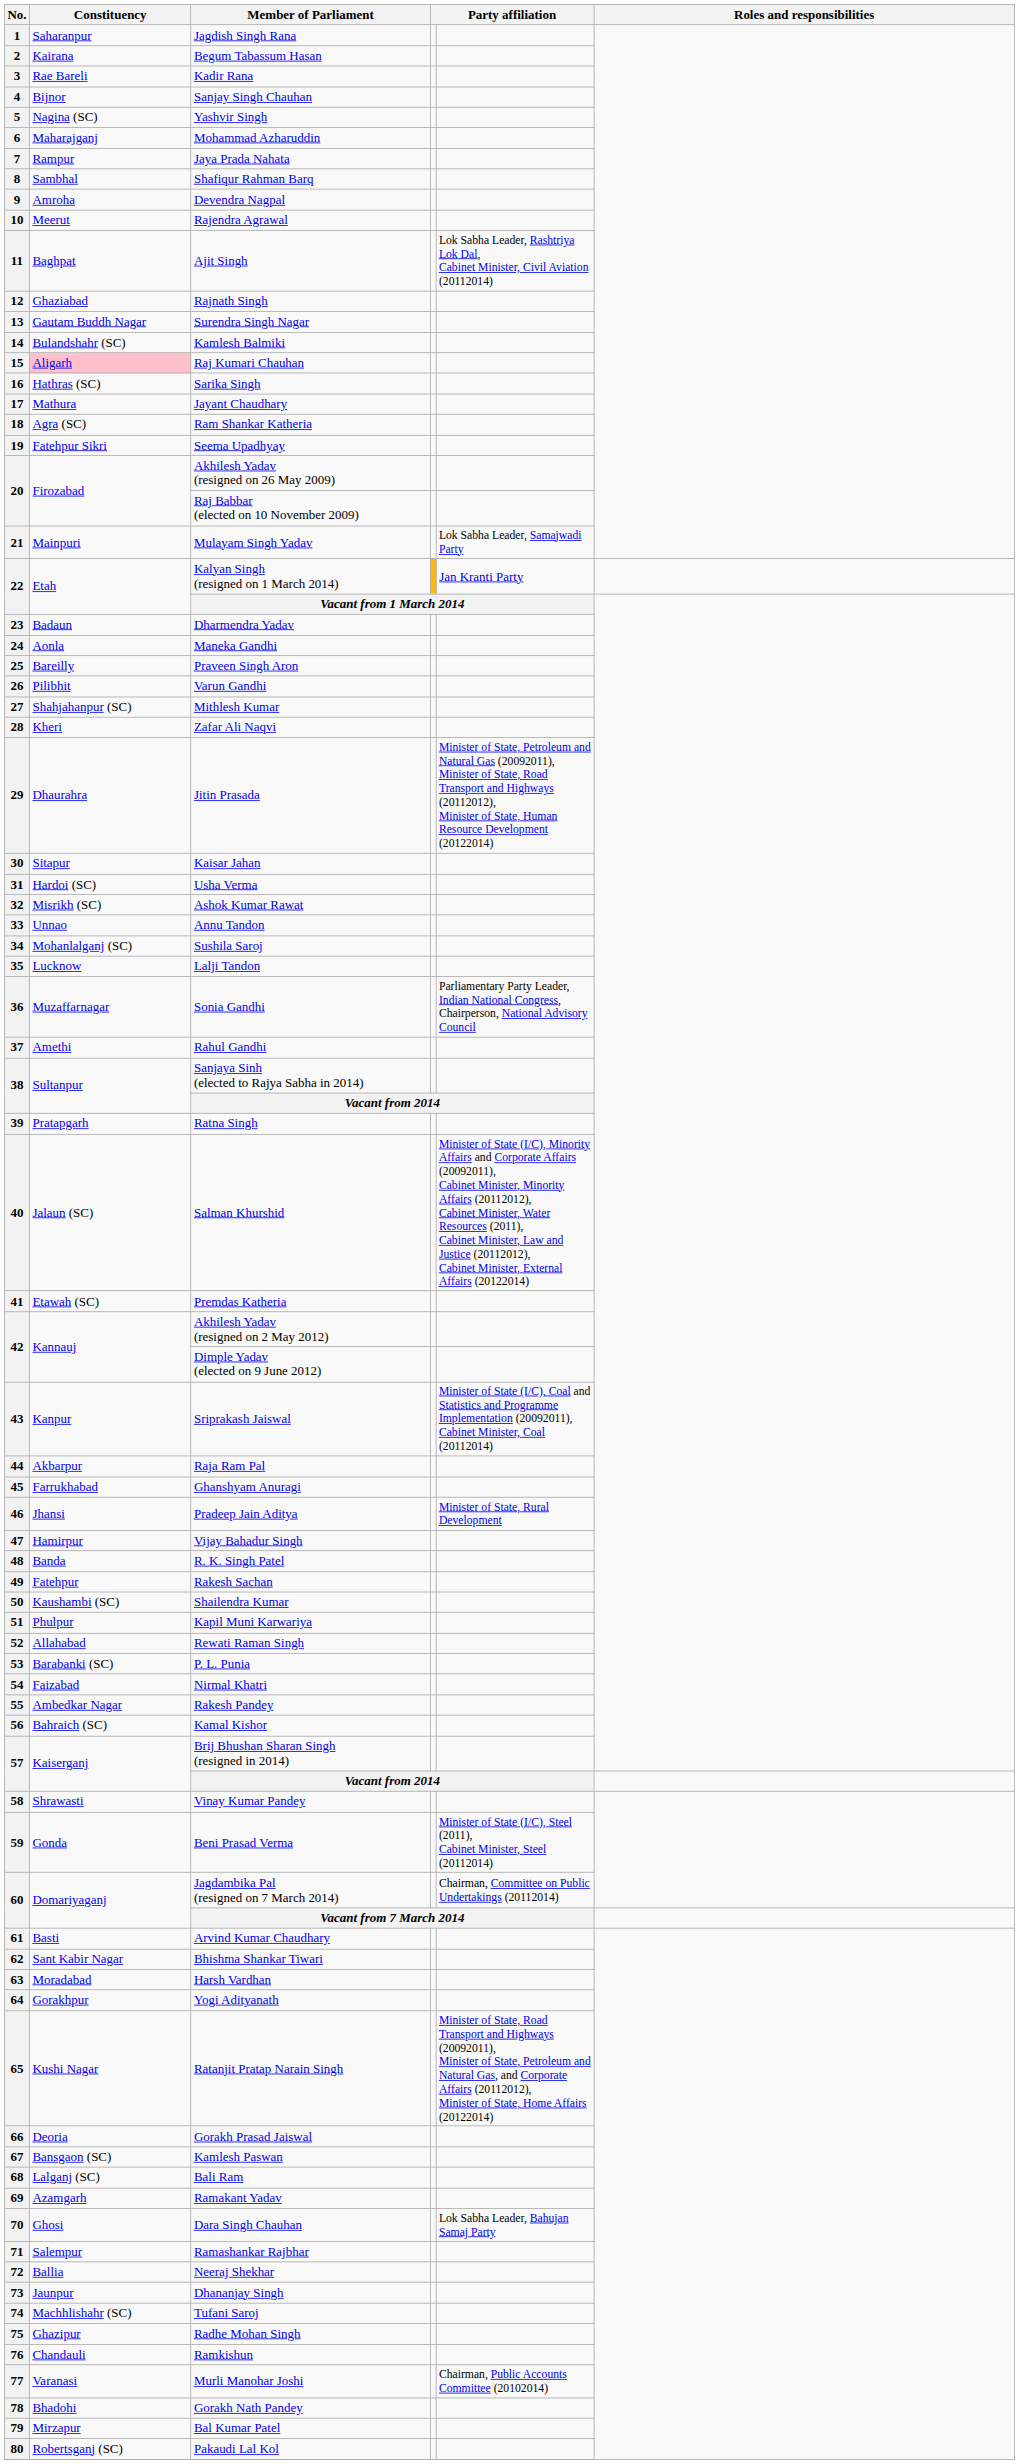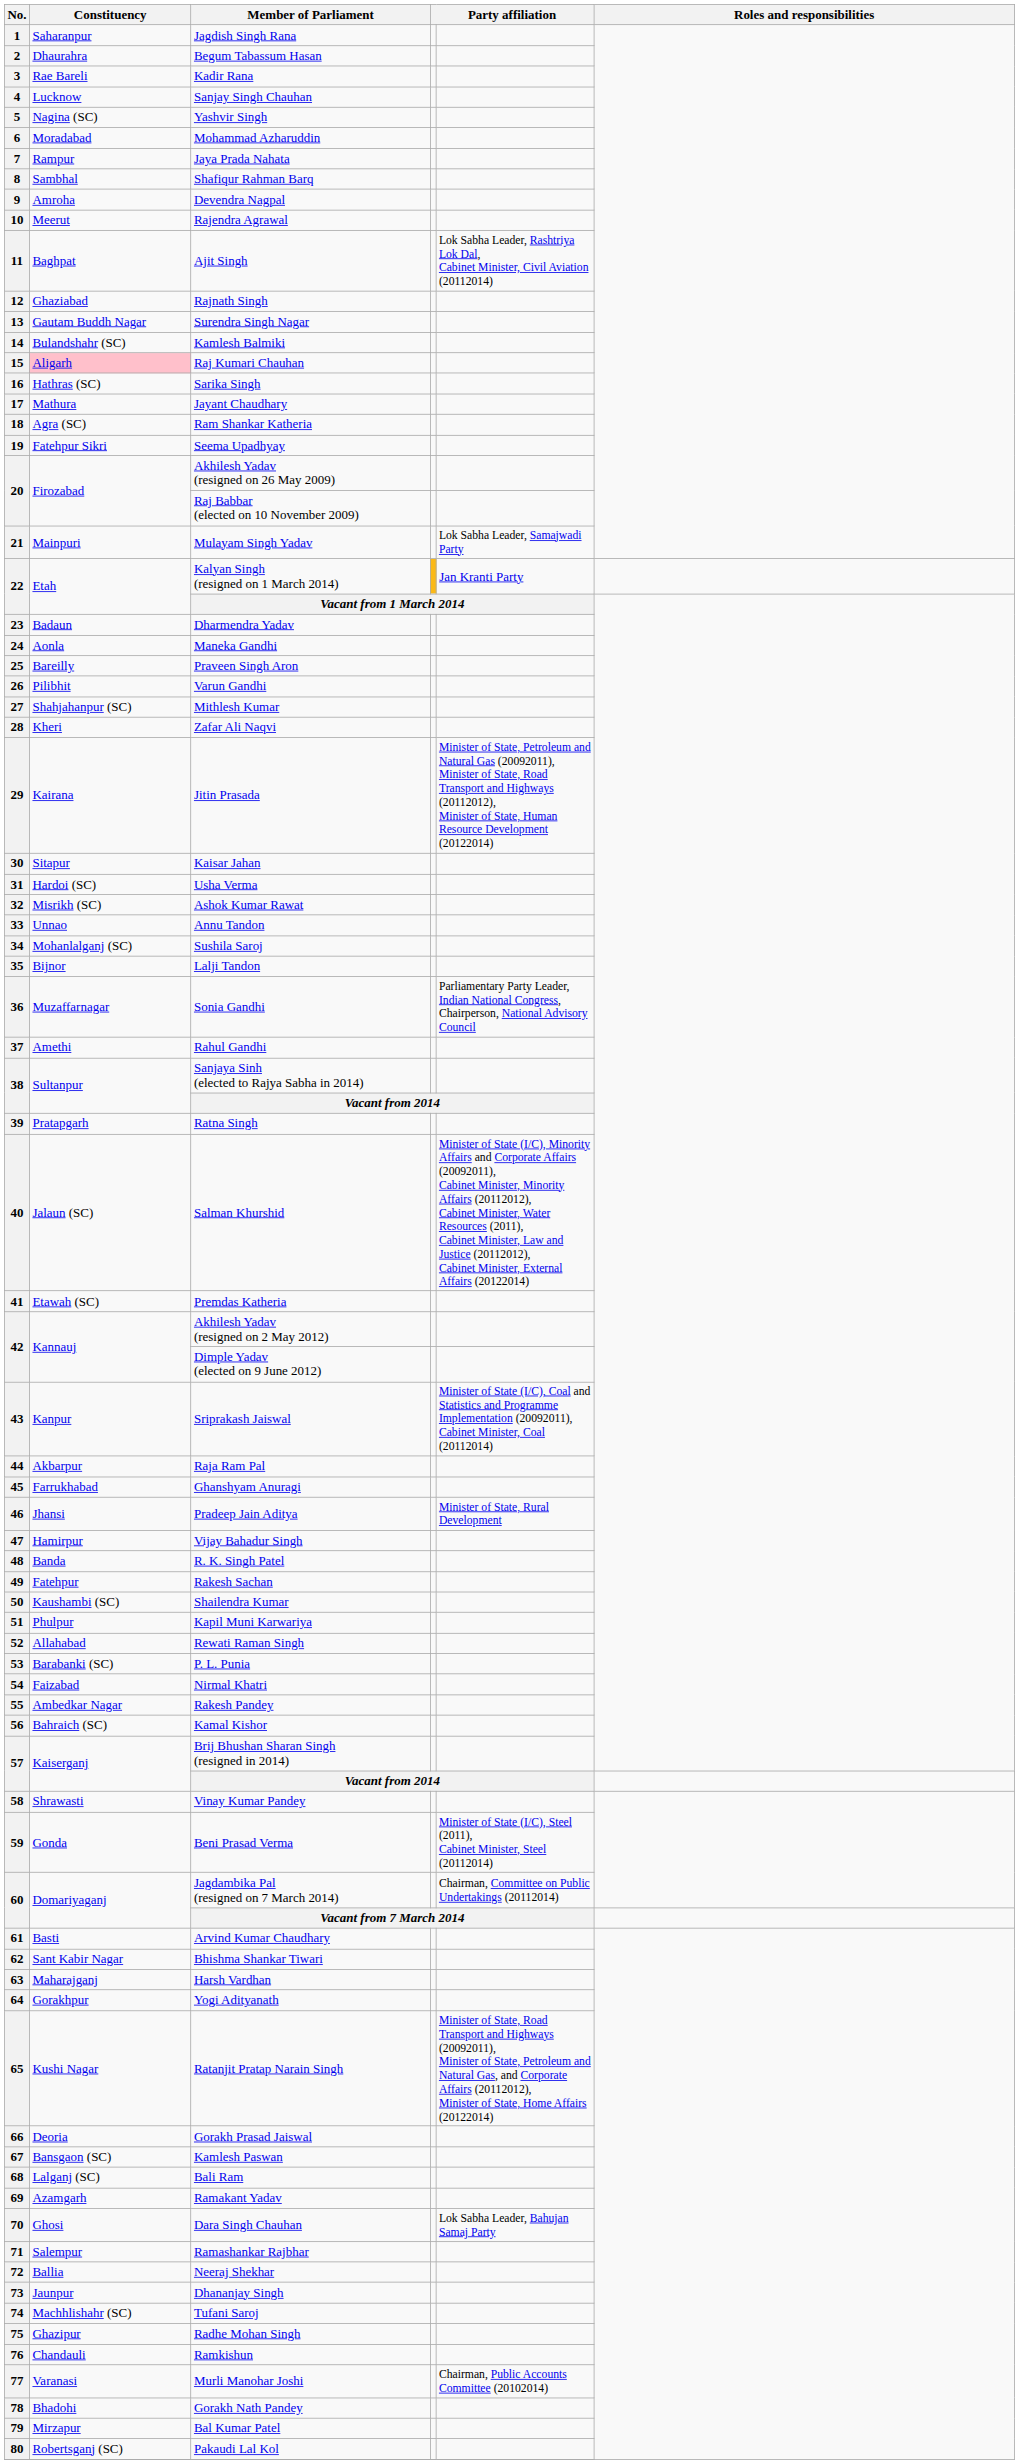2 | Constituency: Kairana -> Dhaurahra
4 | Constituency: Bijnor -> Lucknow
6 | Constituency: Maharajganj -> Moradabad
29 | Constituency: Dhaurahra -> Kairana
35 | Constituency: Lucknow -> Bijnor
63 | Constituency: Moradabad -> Maharajganj
